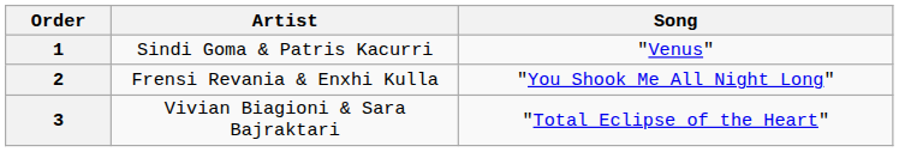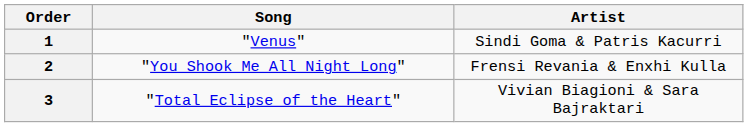columns swapped: Artist <-> Song
